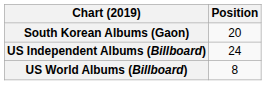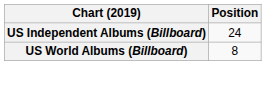- row: South Korean Albums (Gaon) | 20
